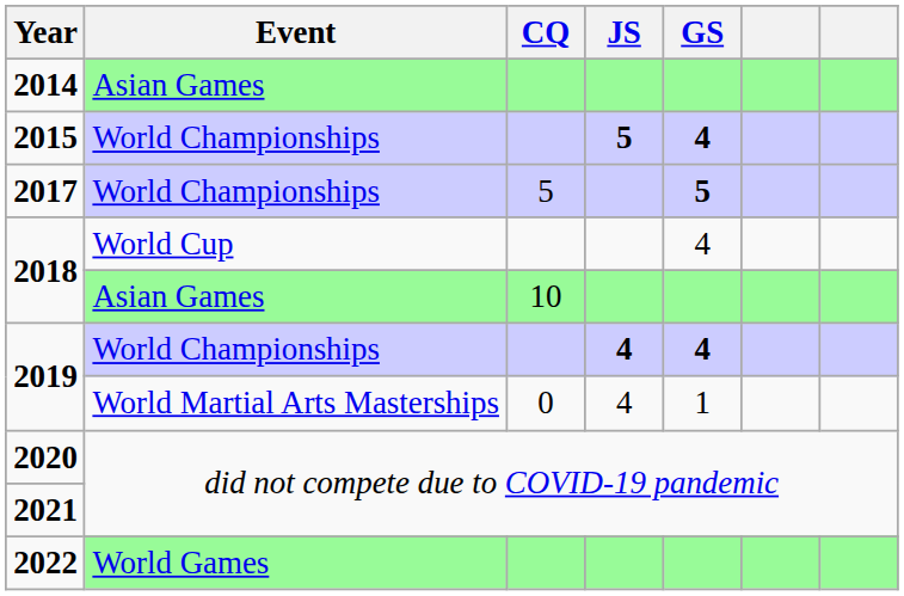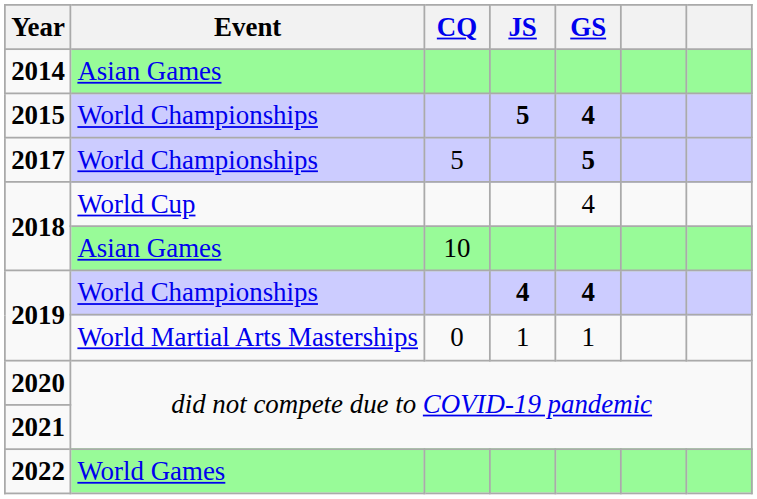2019 / World Martial Arts Masterships | JS: 4 -> 1
